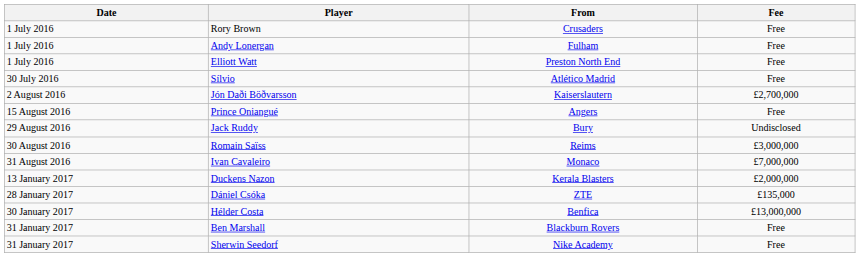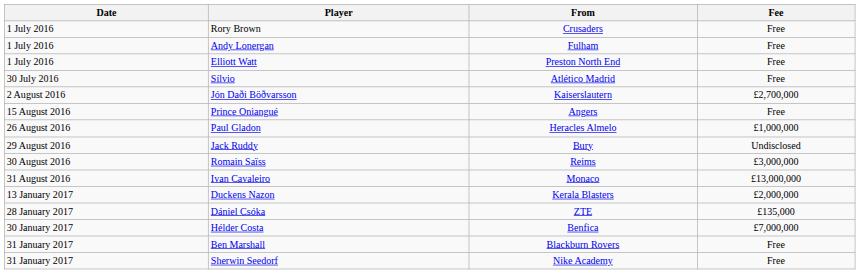+ row: 26 August 2016 | Paul Gladon | Heracles Almelo | £1,000,000
Ivan Cavaleiro | Fee: £7,000,000 -> £13,000,000
Hélder Costa | Fee: £13,000,000 -> £7,000,000
